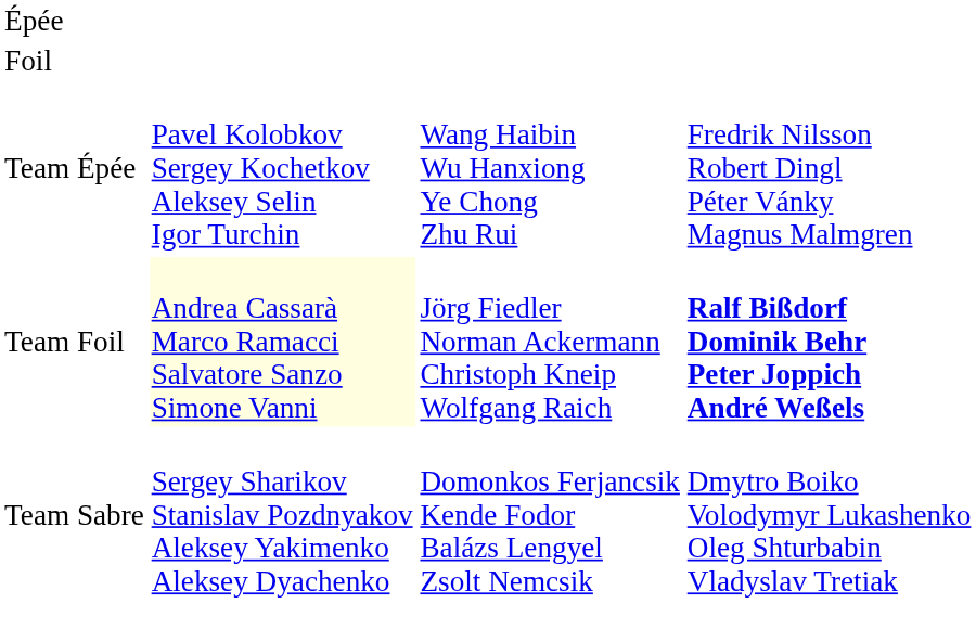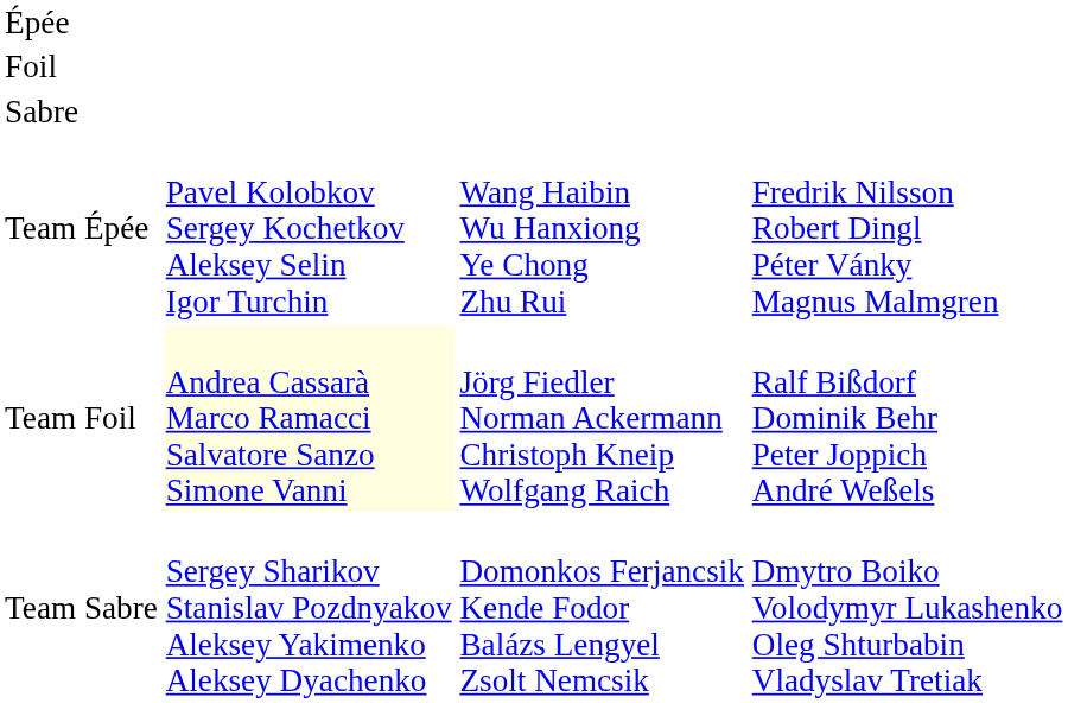+ row: Sabre
Team Foil | column 4: bold -> normal
